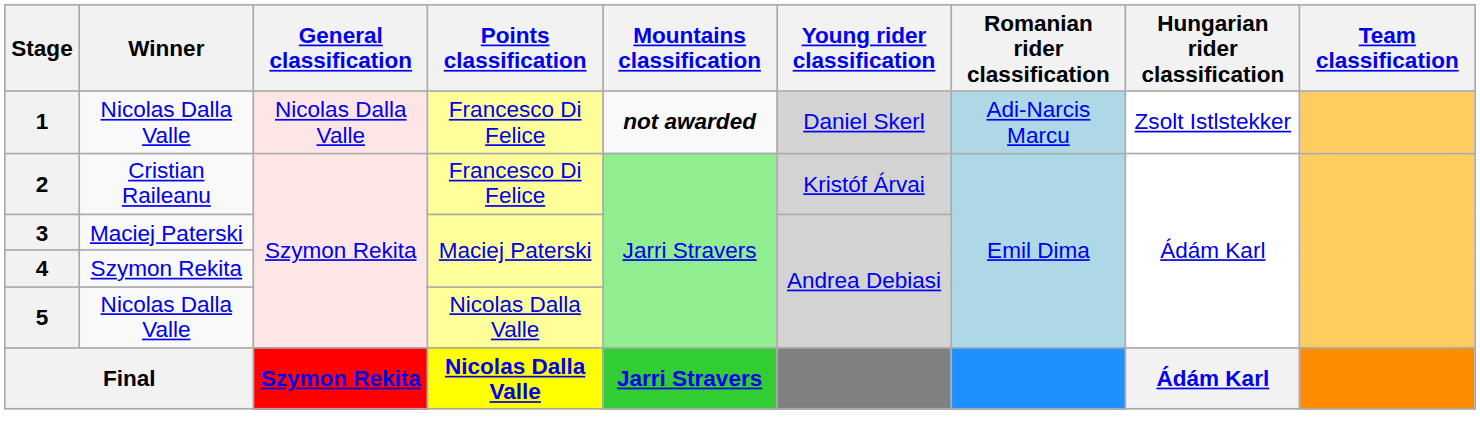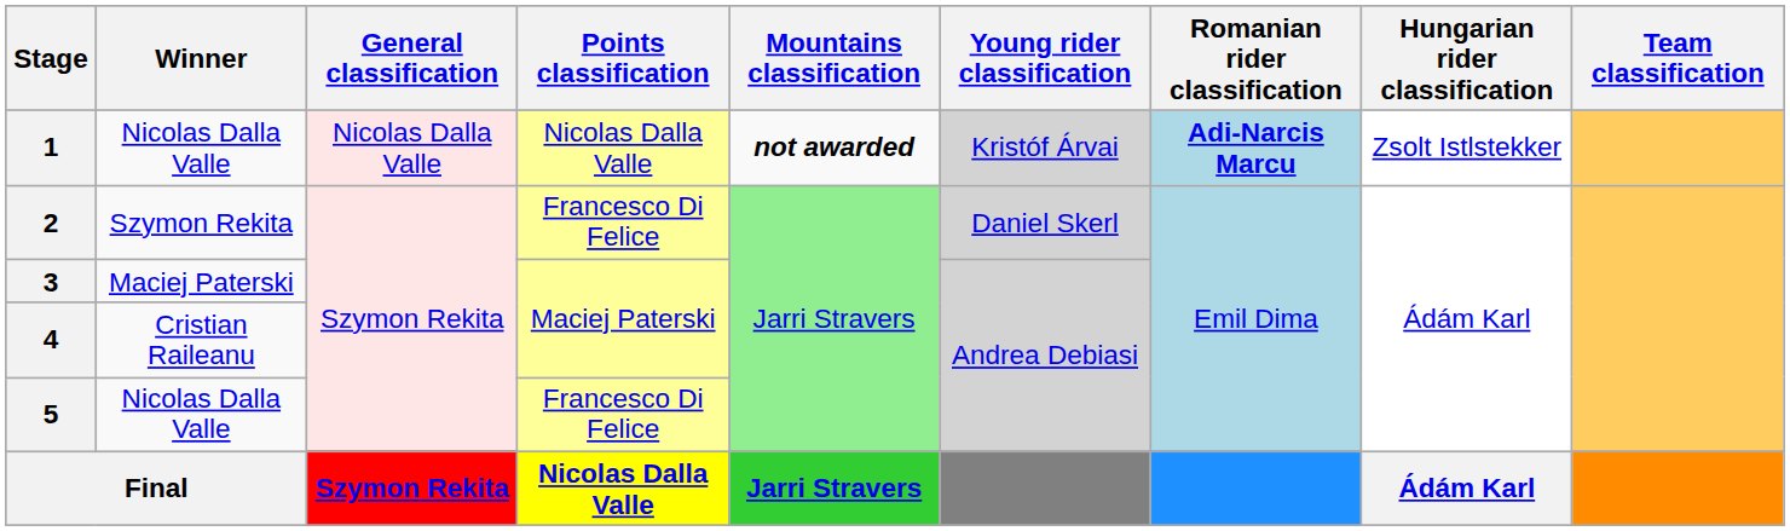1 | Points classification: Francesco Di Felice -> Nicolas Dalla Valle
1 | Young rider classification: Daniel Skerl -> Kristóf Árvai
1 | Romanian rider classification: normal -> bold
2 | Winner: Cristian Raileanu -> Szymon Rekita
2 | Young rider classification: Kristóf Árvai -> Daniel Skerl
4 | Winner: Szymon Rekita -> Cristian Raileanu
5 | Points classification: Nicolas Dalla Valle -> Francesco Di Felice
